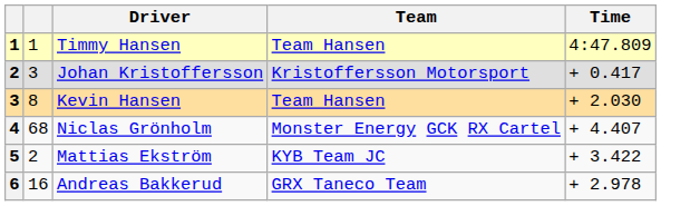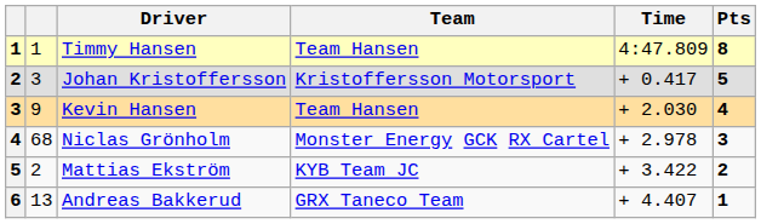+ column: Pts | 8 | 5 | 4 | 3 | 2 | 1
Kevin Hansen | column 2: 8 -> 9
Niclas Grönholm | Time: + 4.407 -> + 2.978
Andreas Bakkerud | column 2: 16 -> 13
Andreas Bakkerud | Time: + 2.978 -> + 4.407
